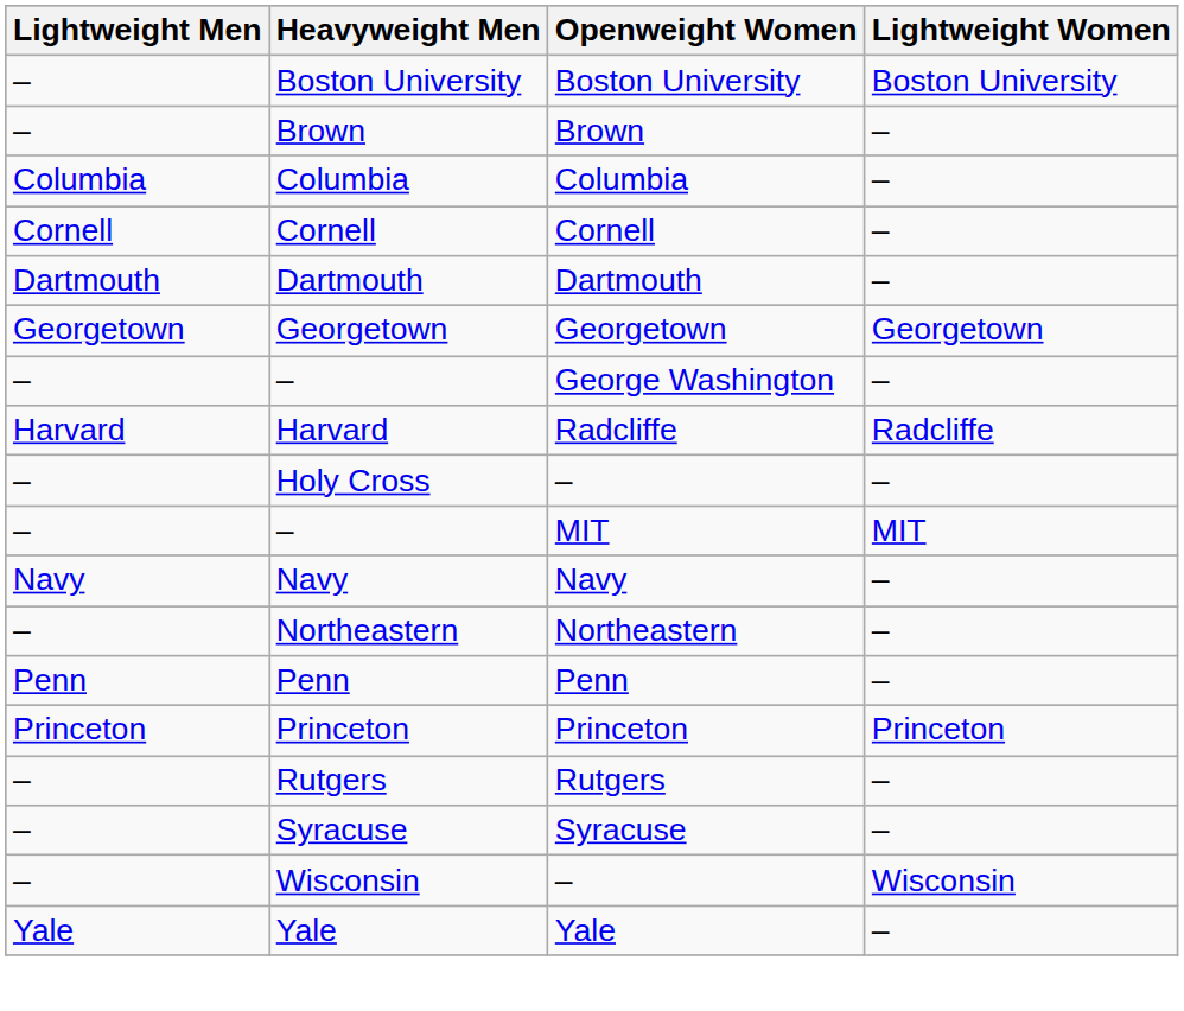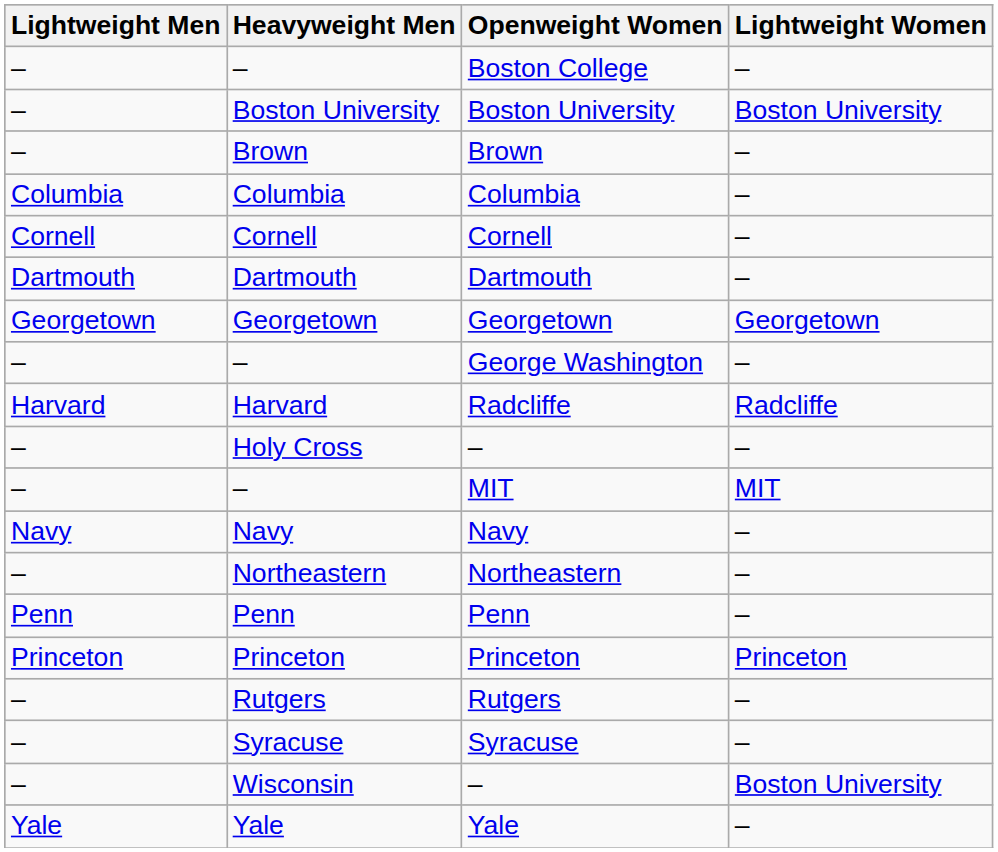+ row: – | – | Boston College | –
Wisconsin / – | Lightweight Women: Wisconsin -> Boston University
